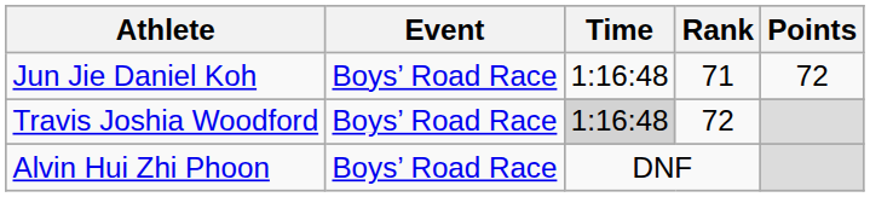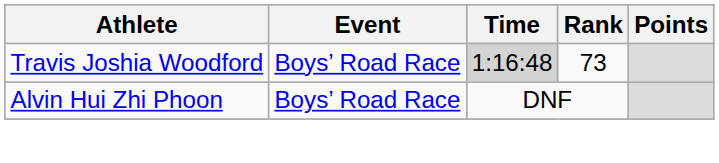- row: Jun Jie Daniel Koh | Boys’ Road Race | 1:16:48 | 71 | 72
Travis Joshia Woodford | Rank: 72 -> 73
